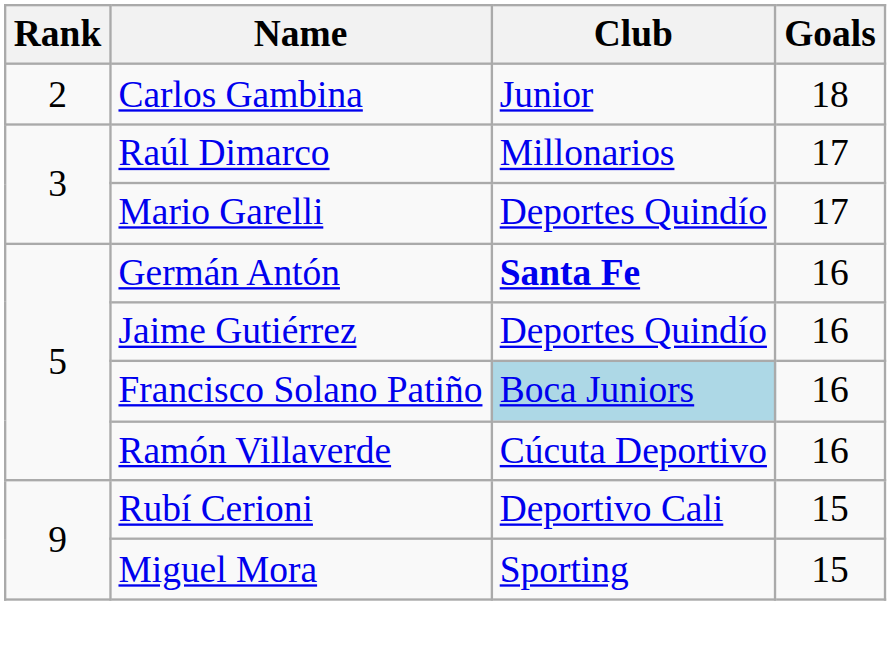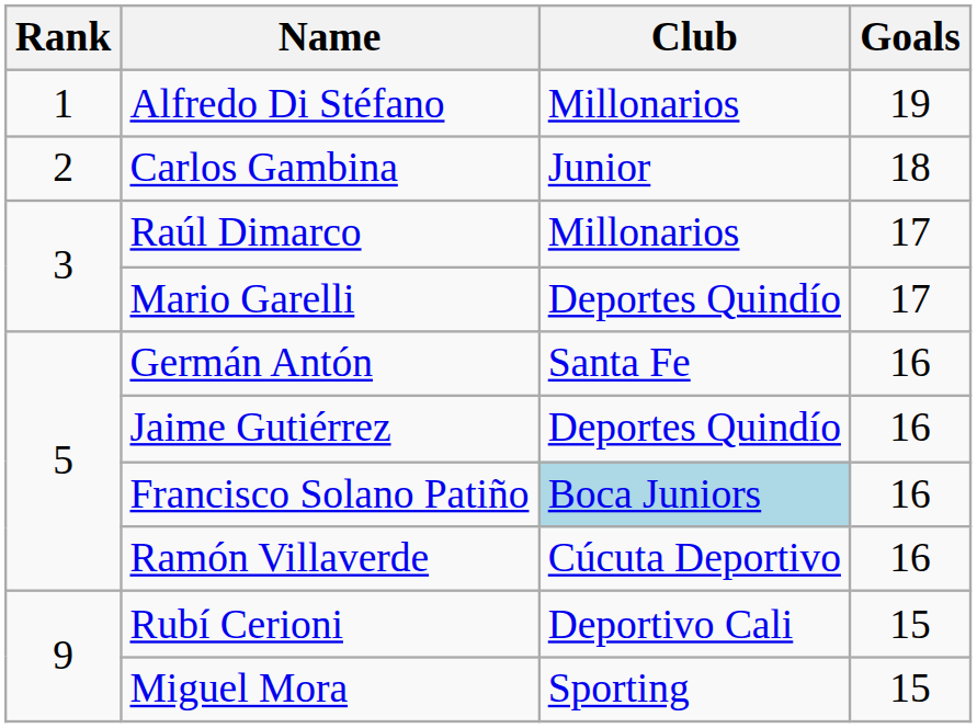+ row: 1 | Alfredo Di Stéfano | Millonarios | 19
Germán Antón | Club: bold -> normal
